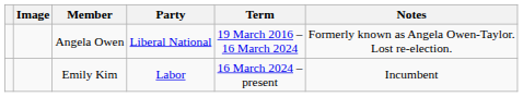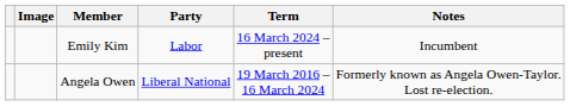rows swapped: Angela Owen <-> Emily Kim
